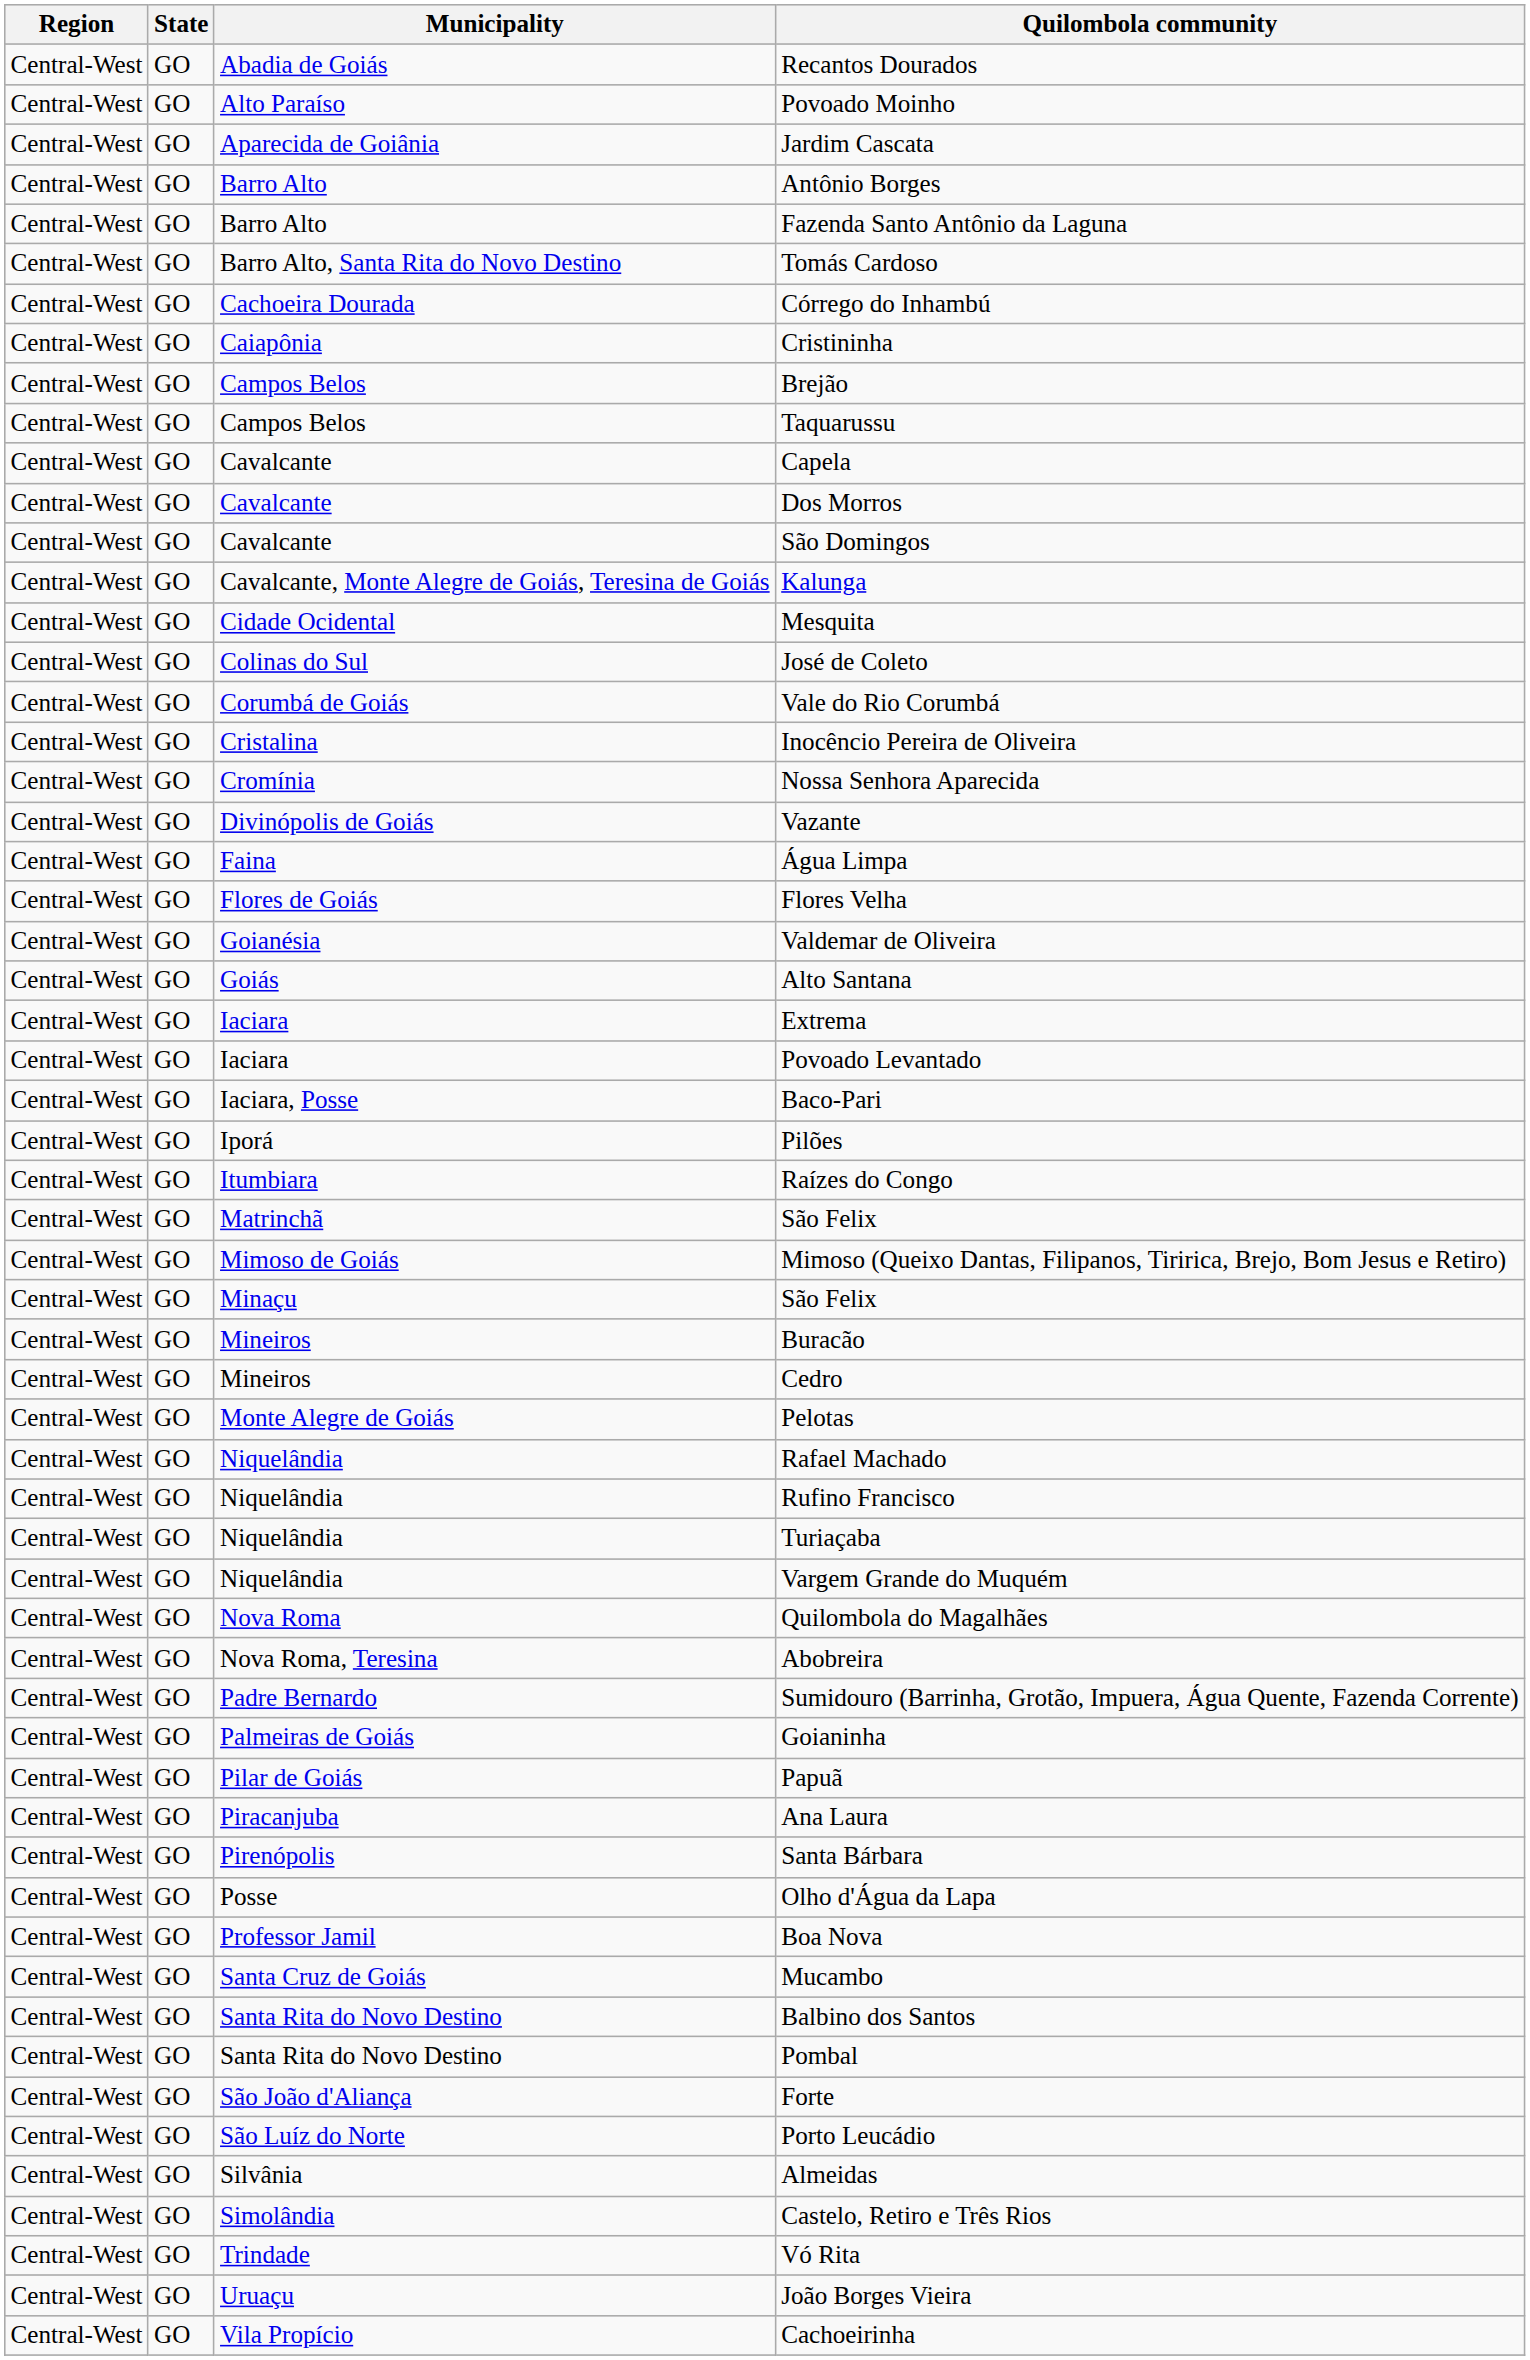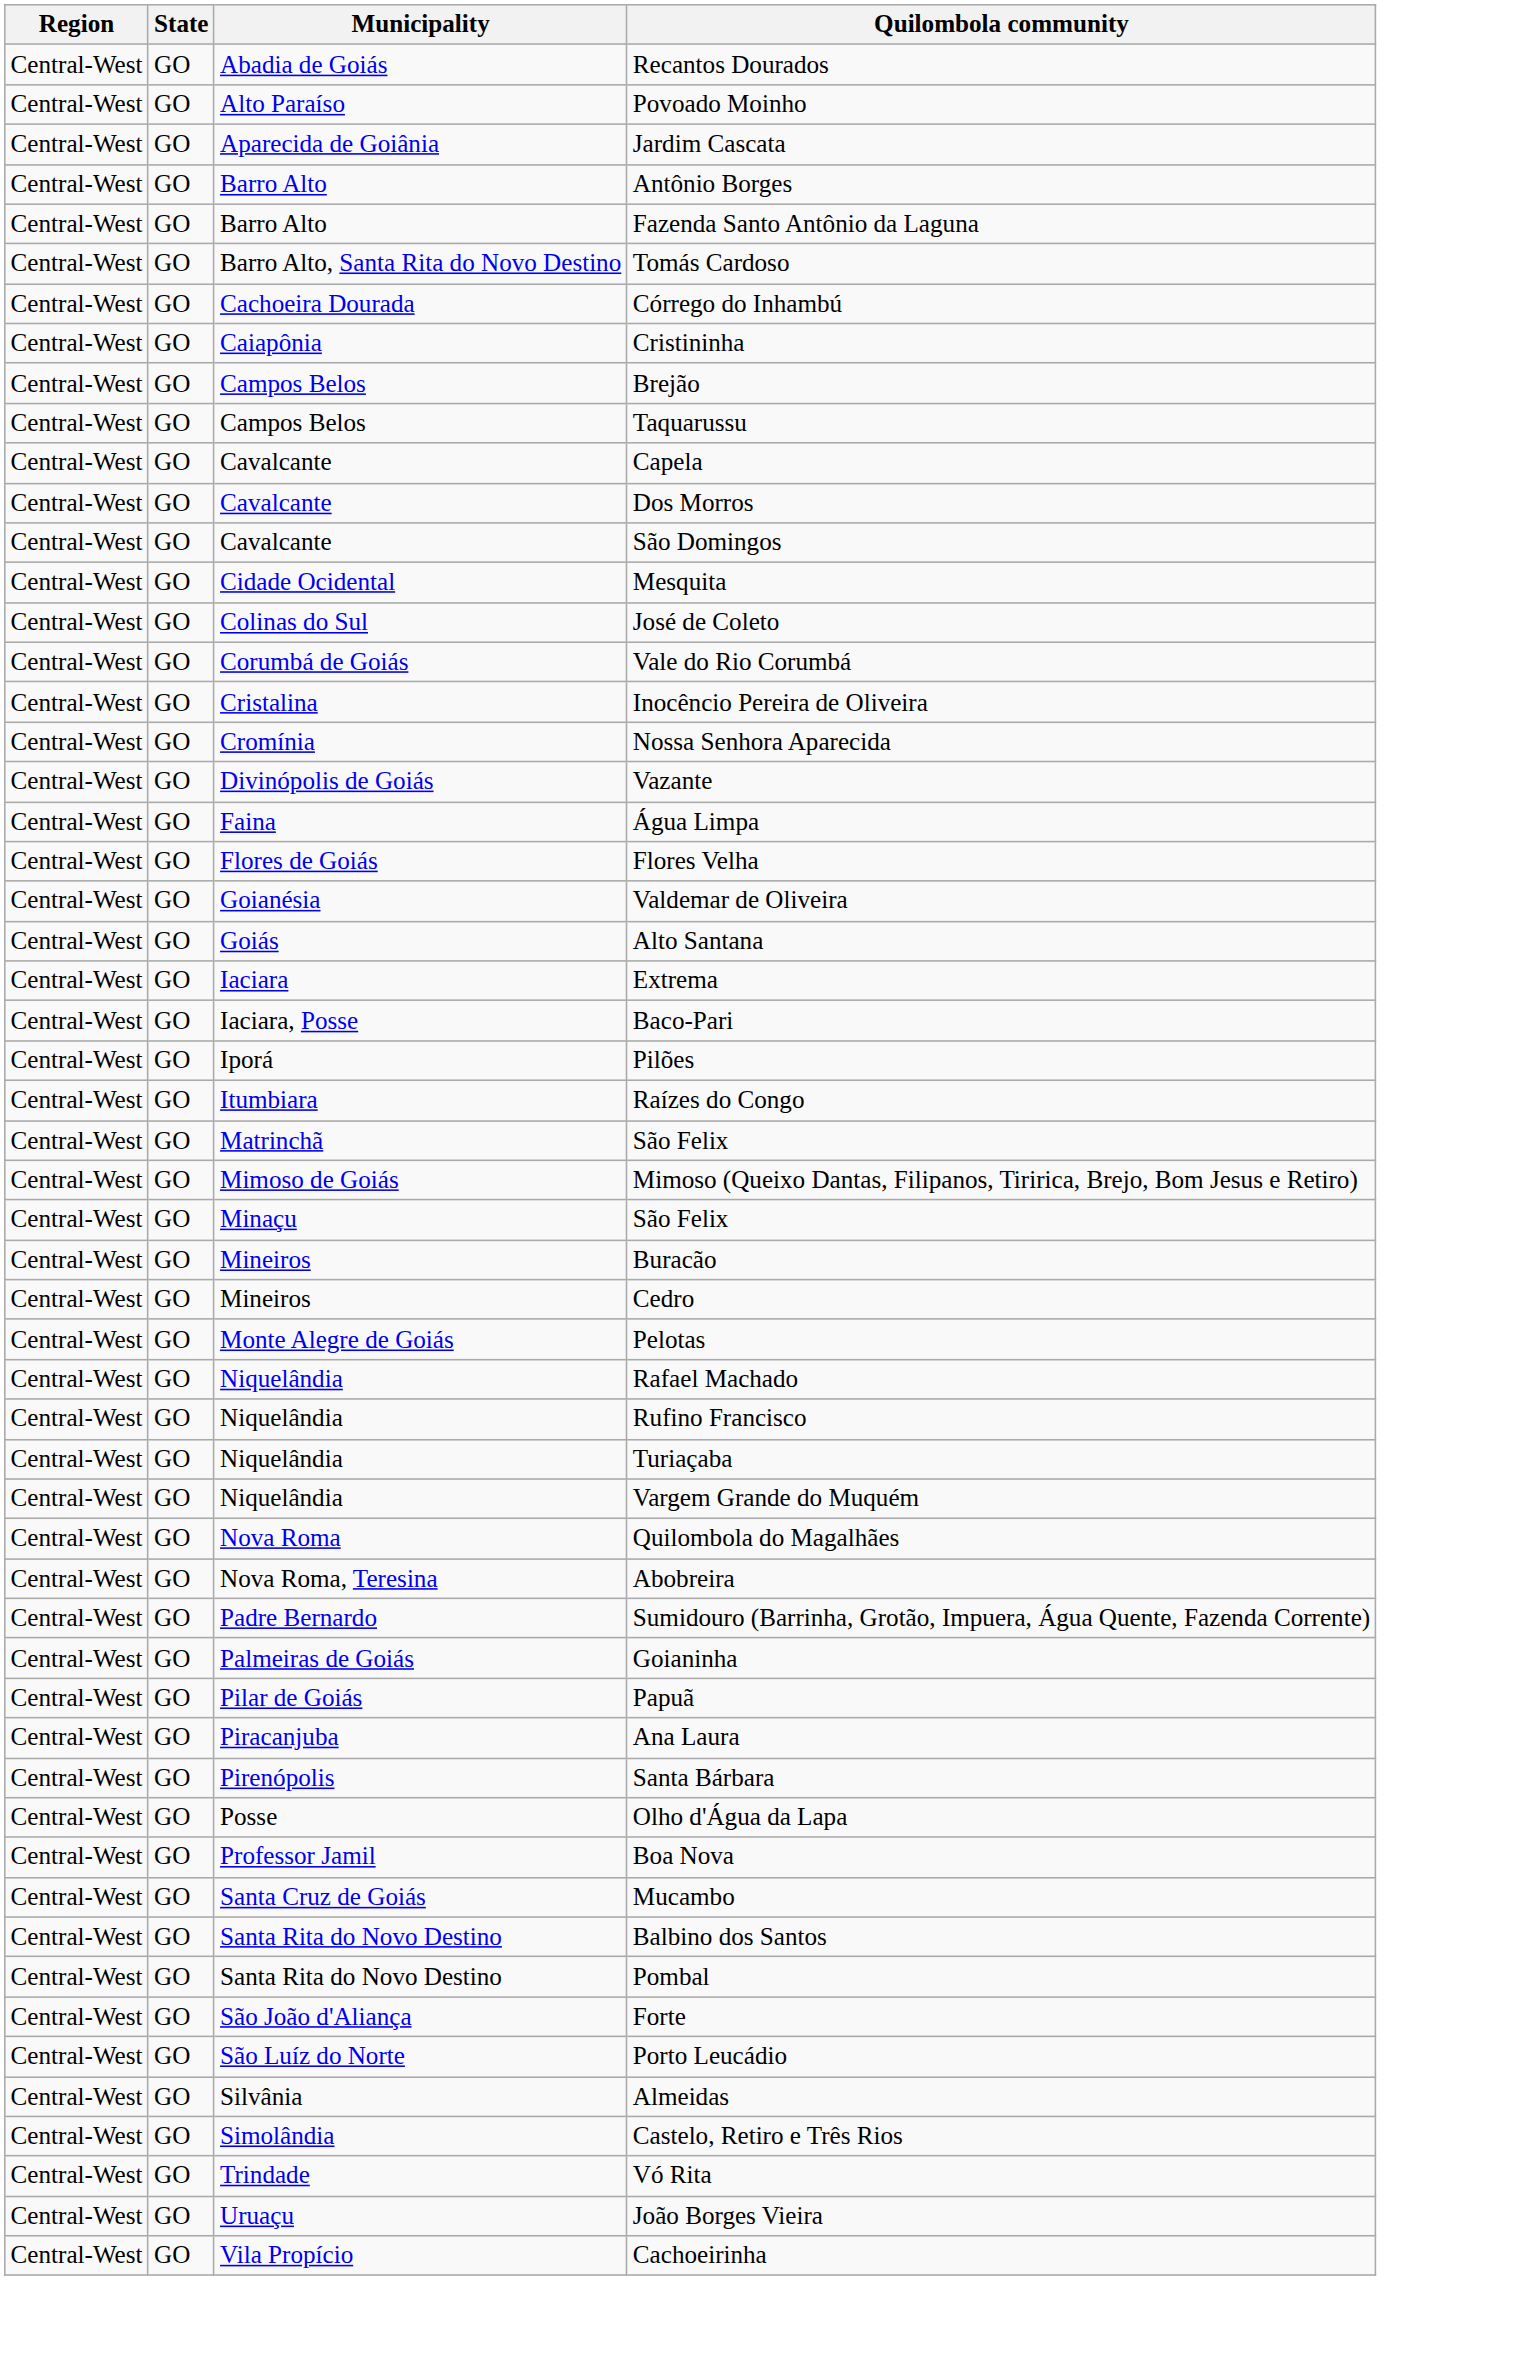- row: Central-West | GO | Cavalcante, Monte Alegre de Goiás, Teresina de Goiás | Kalunga
- row: Central-West | GO | Iaciara | Povoado Levantado
